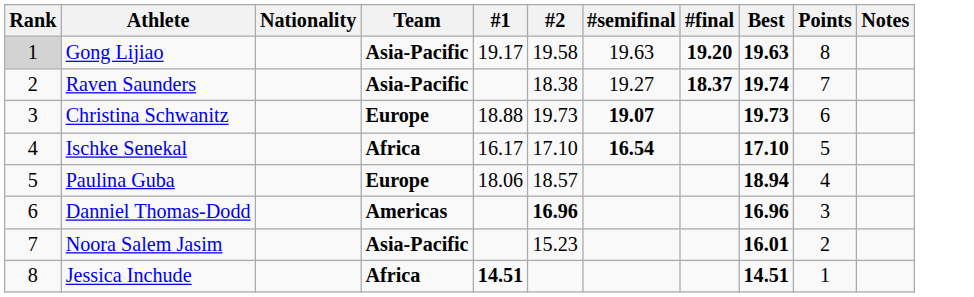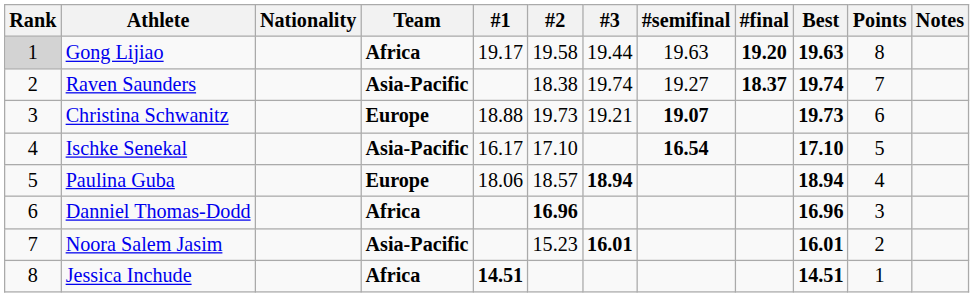+ column: #3 | 19.44 | 19.74 | 19.21 | 18.94 | 16.01
Gong Lijiao | Team: Asia-Pacific -> Africa
Ischke Senekal | Team: Africa -> Asia-Pacific
Danniel Thomas-Dodd | Team: Americas -> Africa
